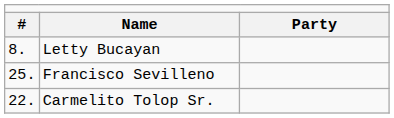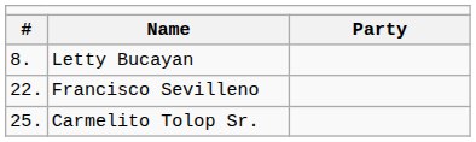Francisco Sevilleno | column 1: 25. -> 22.
Carmelito Tolop Sr. | column 1: 22. -> 25.
